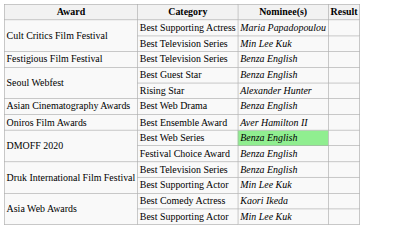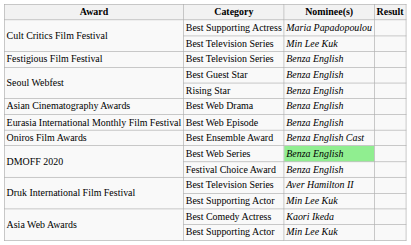Rising Star | Nominee(s): Alexander Hunter -> Benza English
+ row: Eurasia International Monthly Film Festival | Best Web Episode | Benza English
Best Ensemble Award | Nominee(s): Aver Hamilton II -> Benza English Cast
Druk International Film Festival / Best Television Series | Nominee(s): Benza English -> Aver Hamilton II
